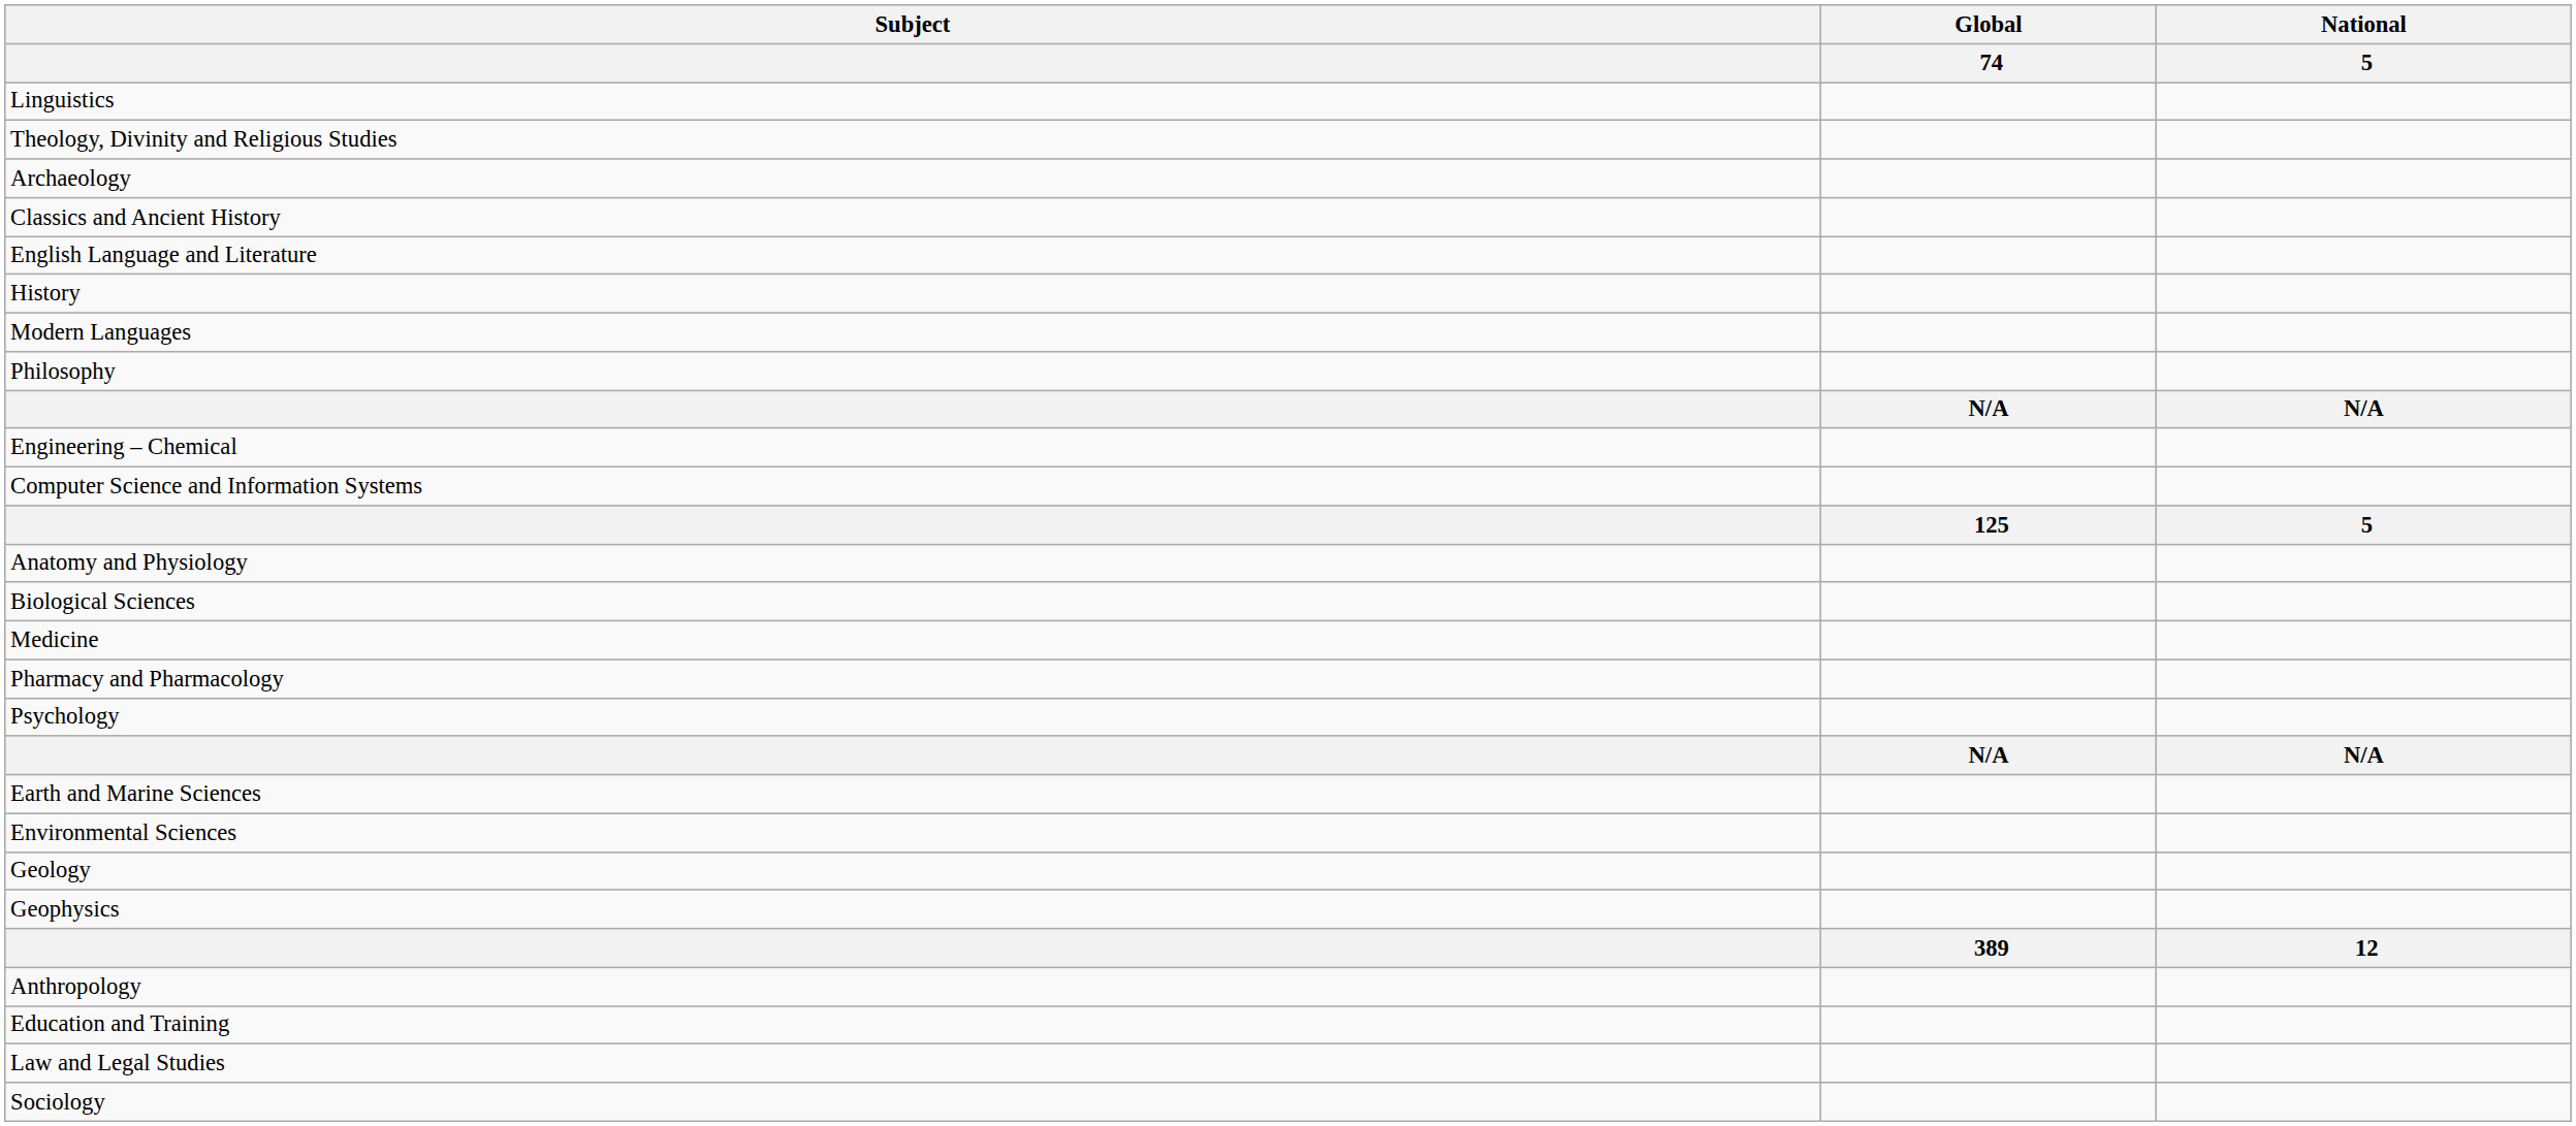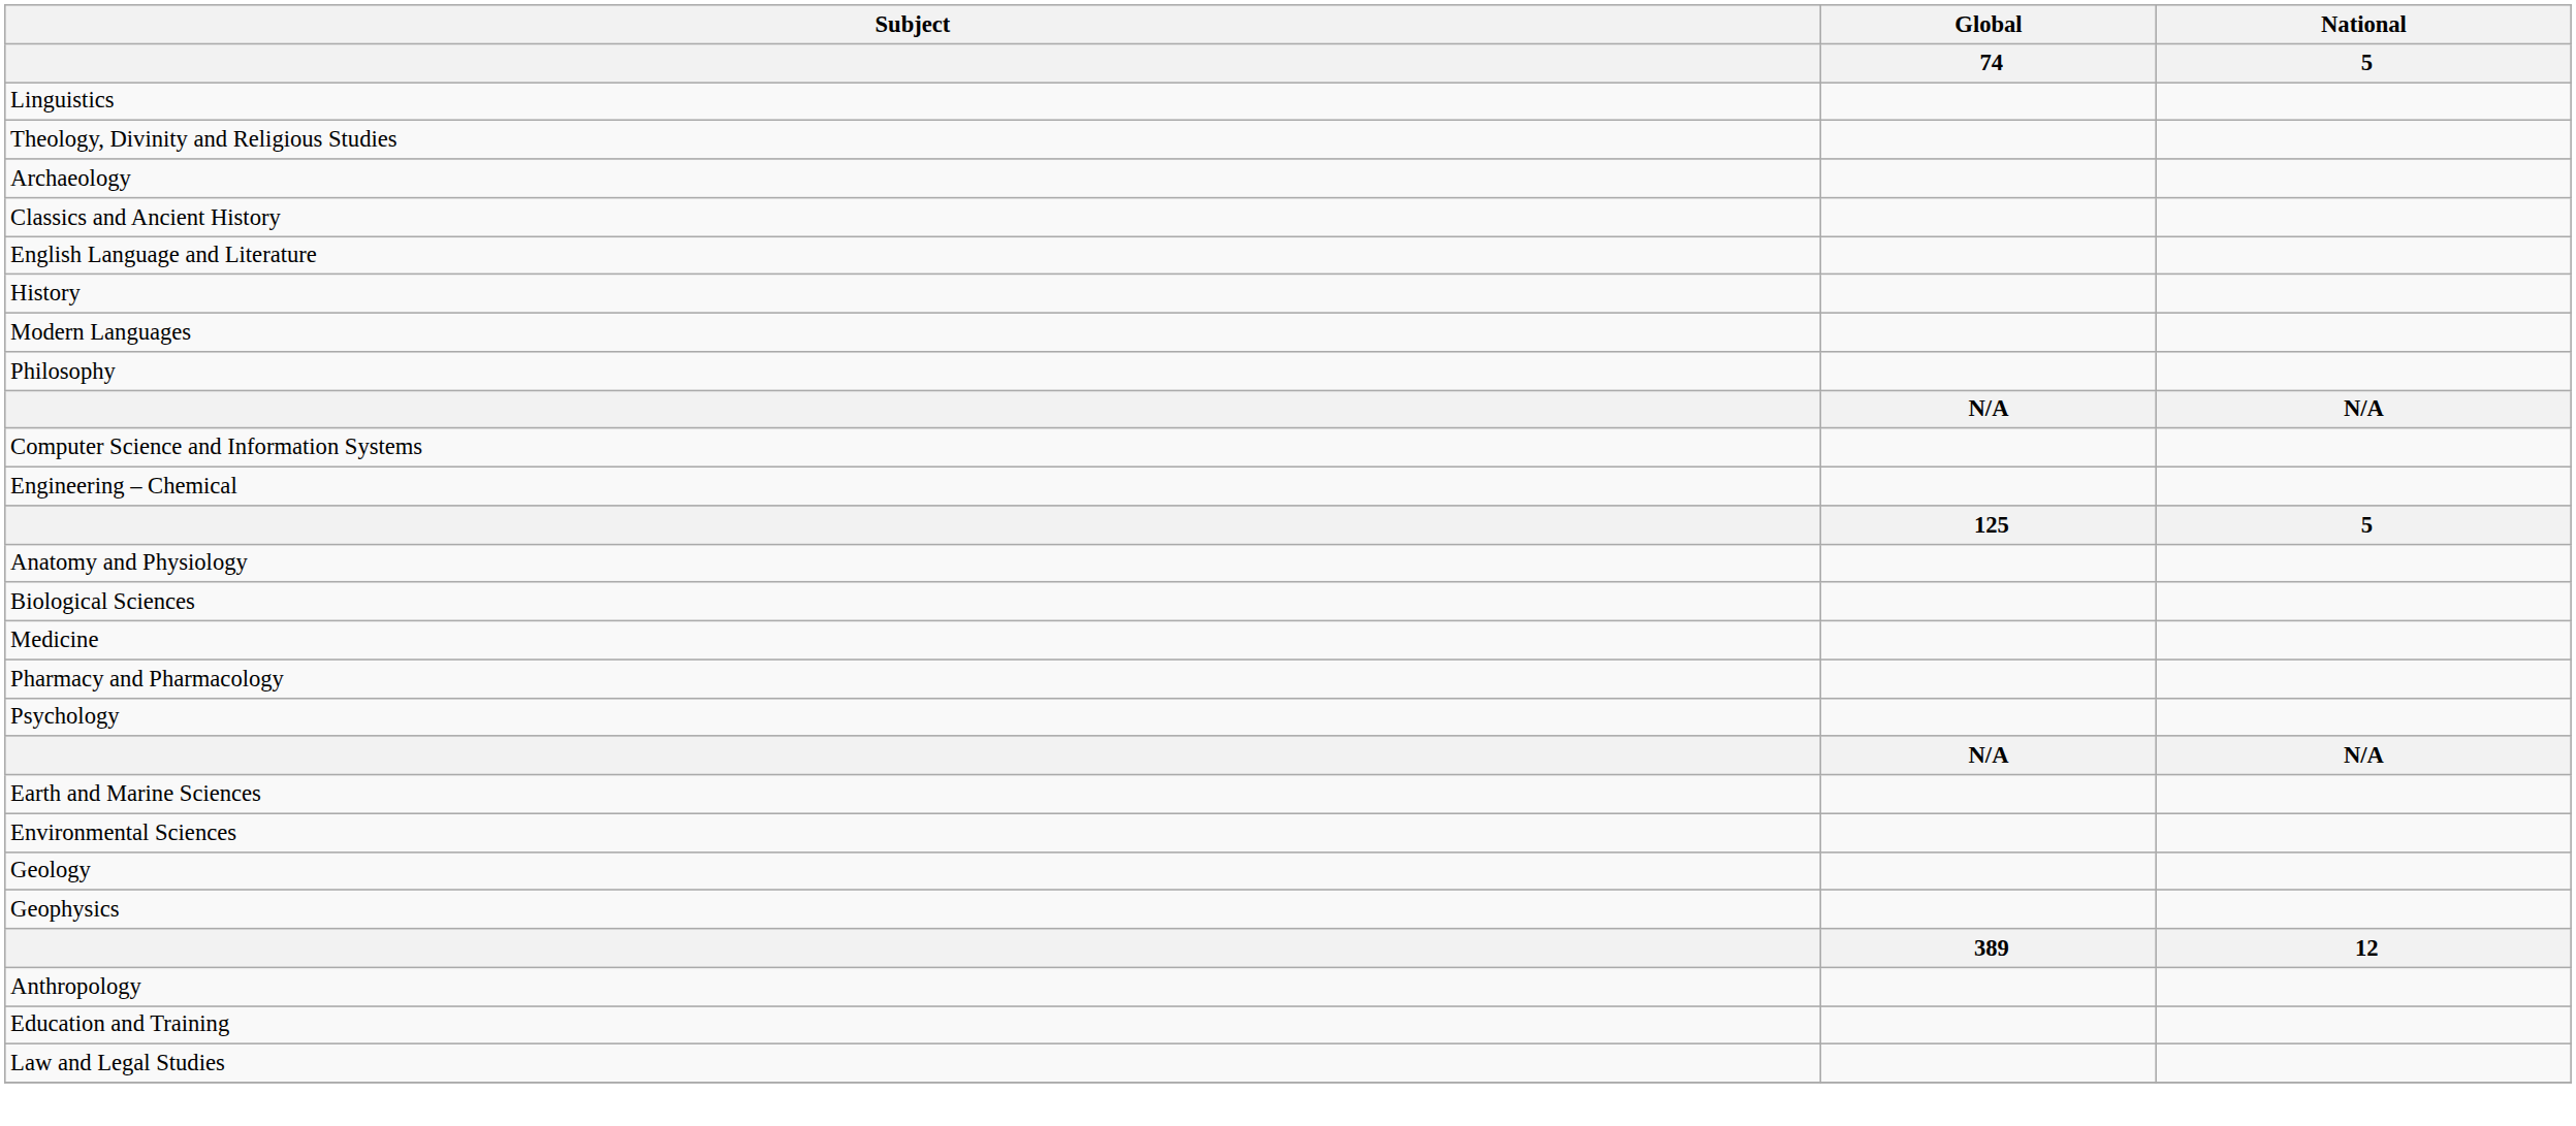rows swapped: Engineering – Chemical <-> Computer Science and Information Systems
- row: Sociology
